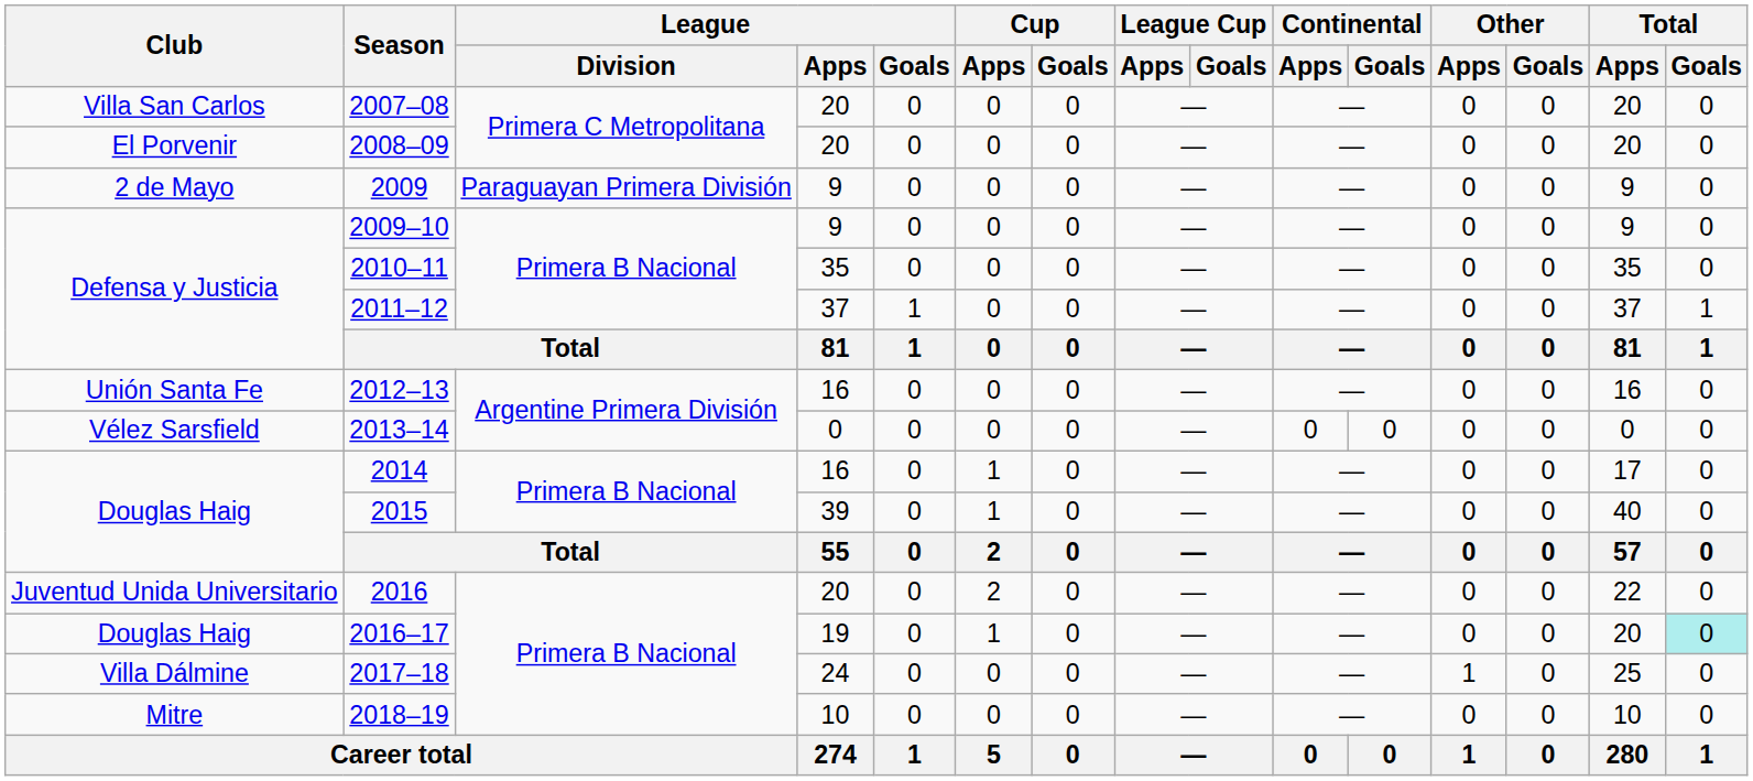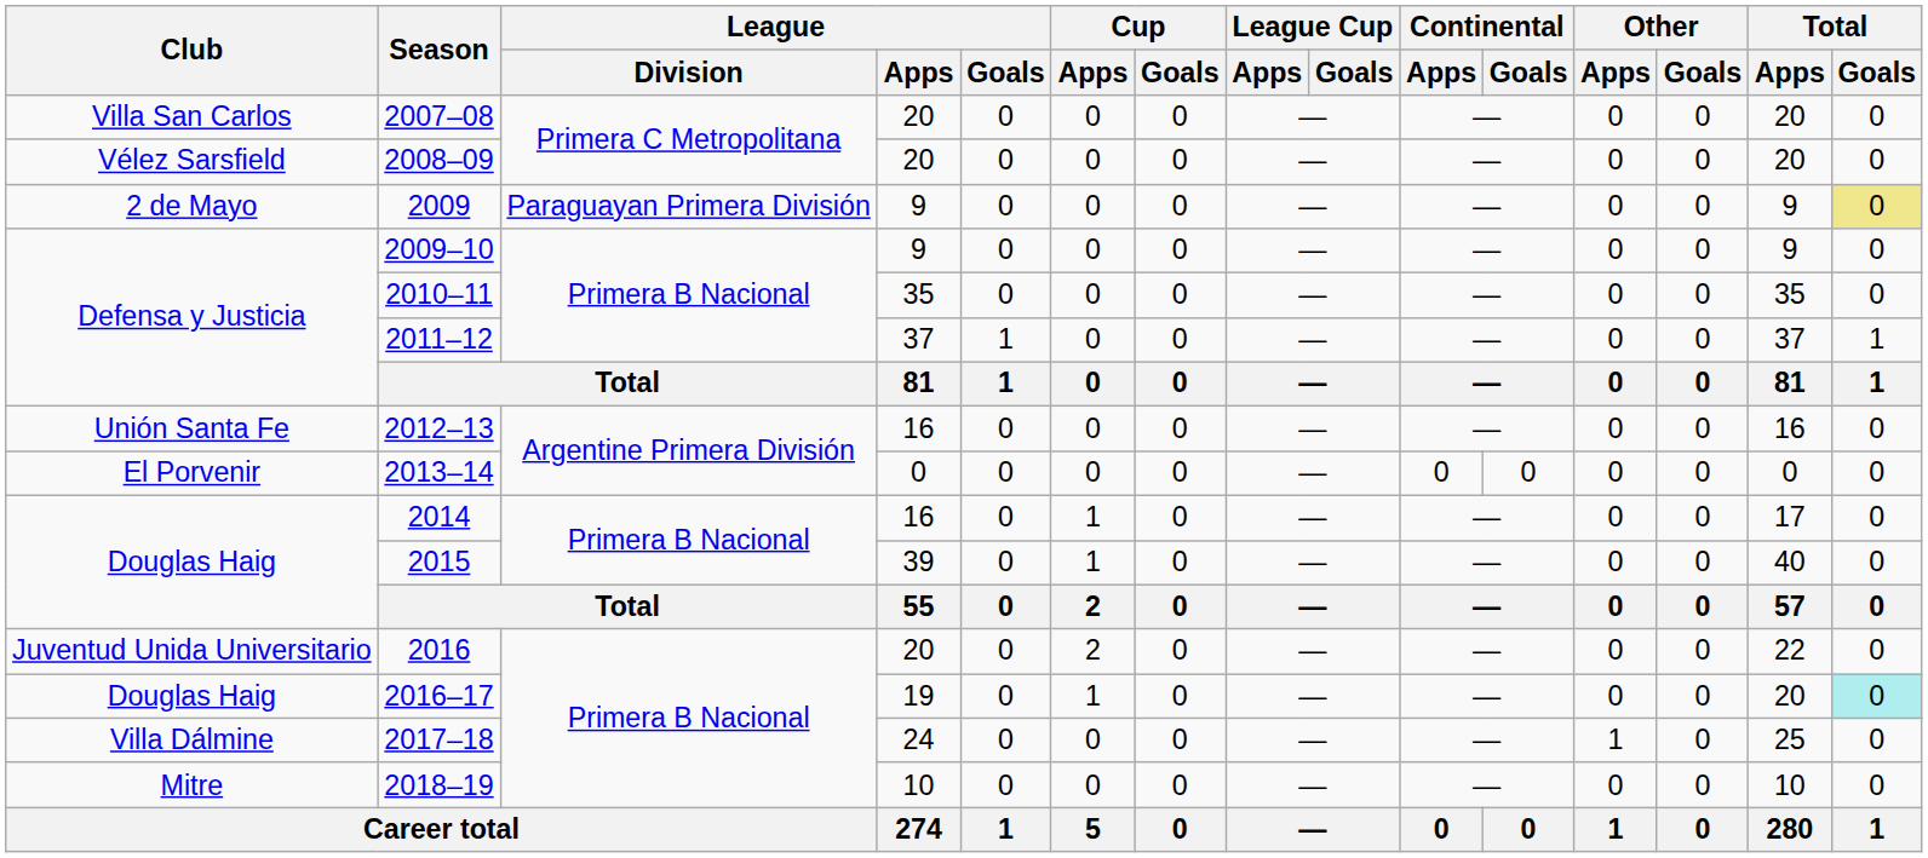2008–09 | Club: El Porvenir -> Vélez Sarsfield
2009 | Total / Goals: no background -> khaki background
2013–14 | Club: Vélez Sarsfield -> El Porvenir
